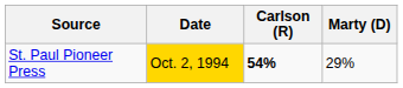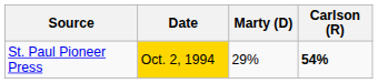columns swapped: Carlson (R) <-> Marty (D)
